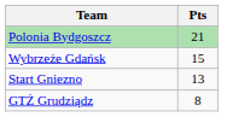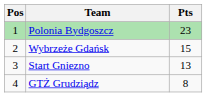+ column: Pos | 1 | 2 | 3 | 4
Polonia Bydgoszcz | Pts: 21 -> 23
